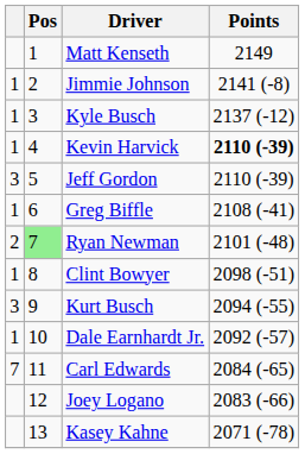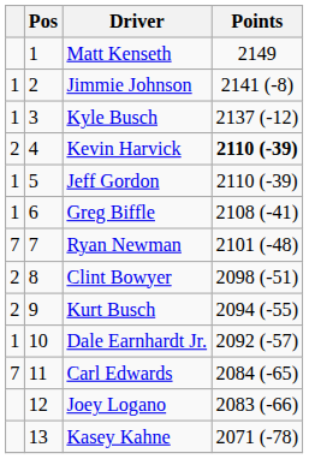Kevin Harvick | column 1: 1 -> 2
Jeff Gordon | column 1: 3 -> 1
Ryan Newman | column 1: 2 -> 7
Ryan Newman | Pos: lightgreen background -> no background
Clint Bowyer | column 1: 1 -> 2
Kurt Busch | column 1: 3 -> 2
